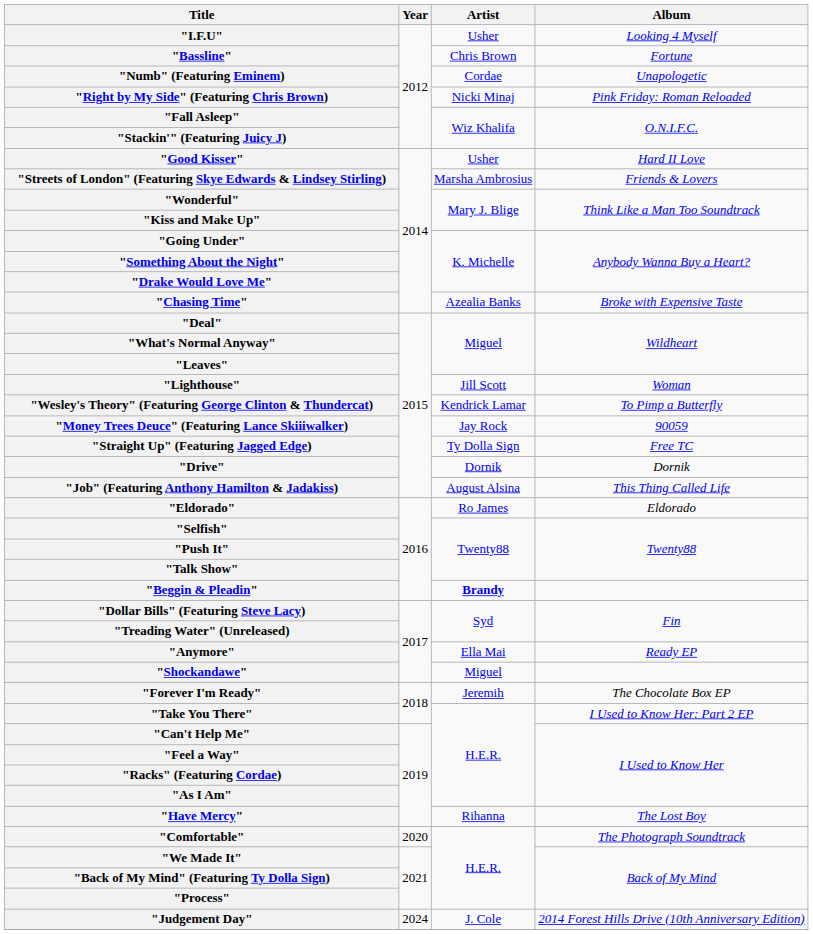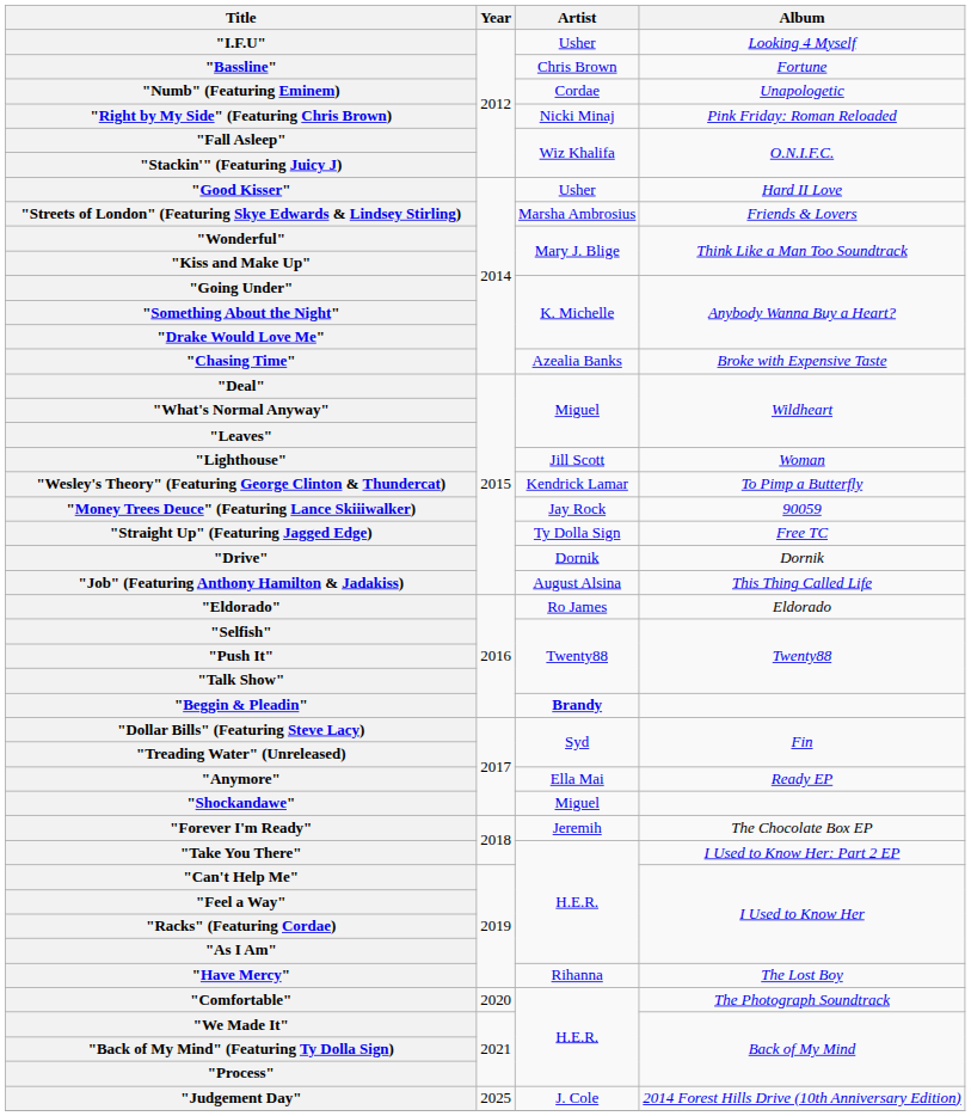"Judgement Day" | Year: 2024 -> 2025
